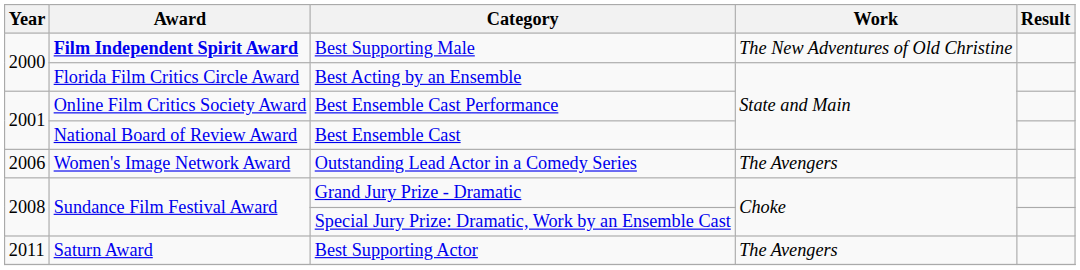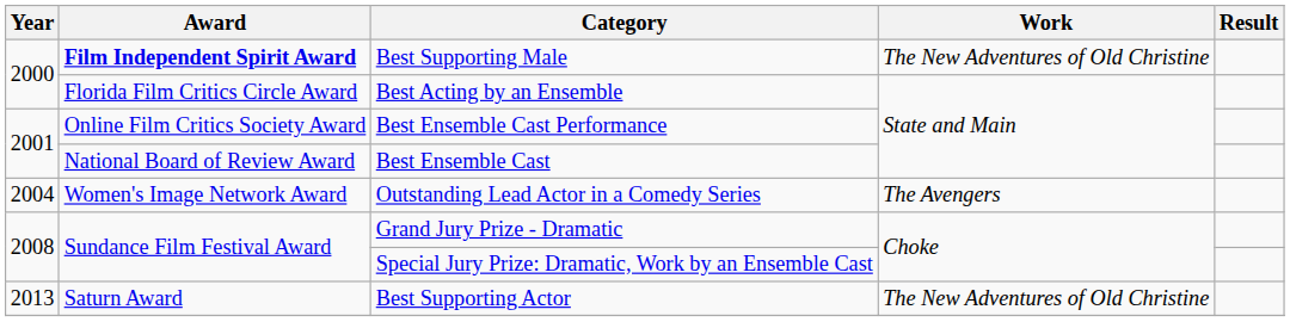Outstanding Lead Actor in a Comedy Series | Year: 2006 -> 2004
Best Supporting Actor | Year: 2011 -> 2013
Best Supporting Actor | Work: The Avengers -> The New Adventures of Old Christine
